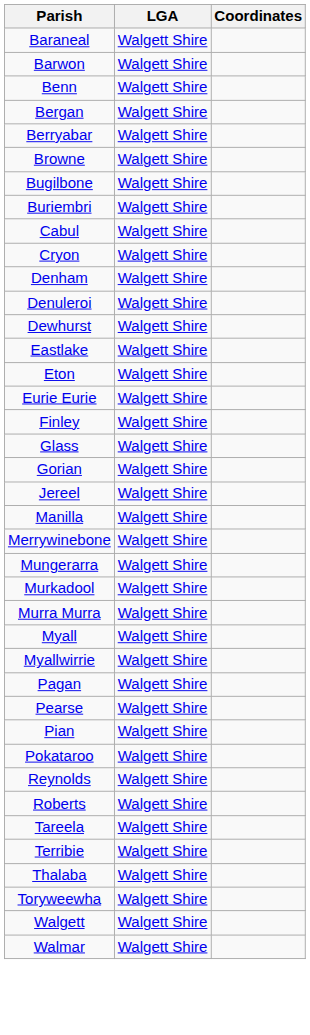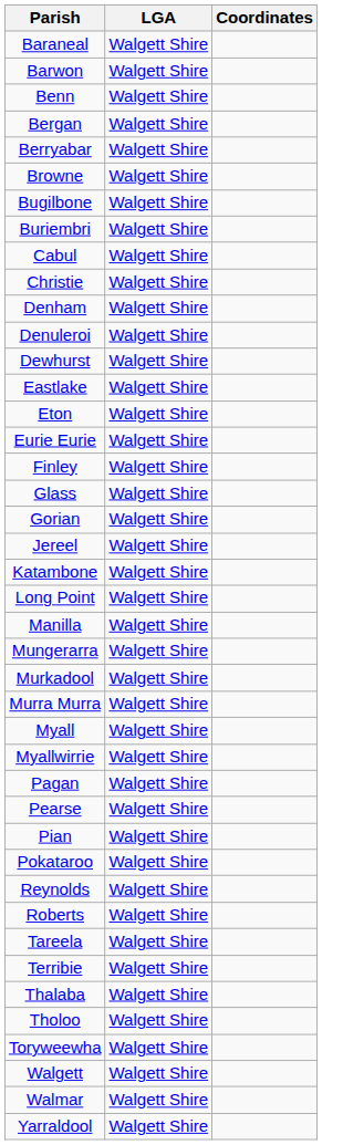+ row: Christie | Walgett Shire
- row: Cryon | Walgett Shire
+ row: Katambone | Walgett Shire
+ row: Long Point | Walgett Shire
- row: Merrywinebone | Walgett Shire
+ row: Tholoo | Walgett Shire
+ row: Yarraldool | Walgett Shire
